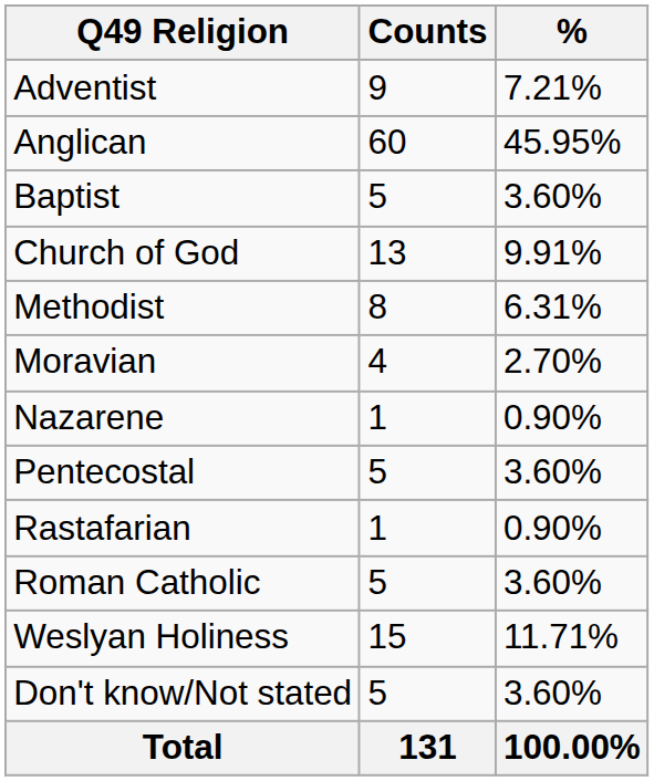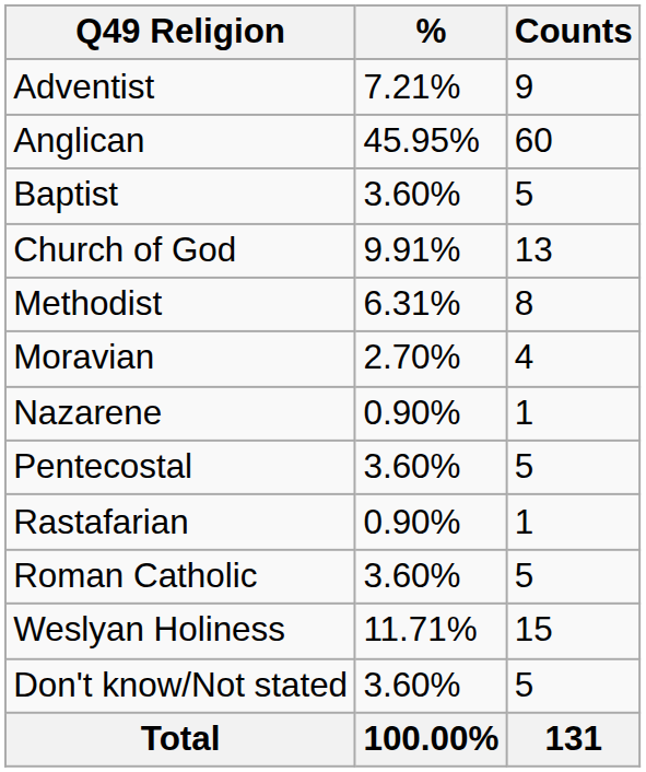columns swapped: Counts <-> %
